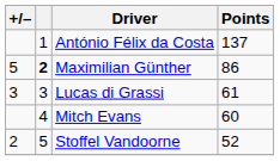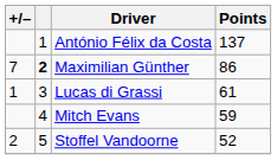Maximilian Günther | +/–: 5 -> 7
Lucas di Grassi | +/–: 3 -> 1
Mitch Evans | Points: 60 -> 59
